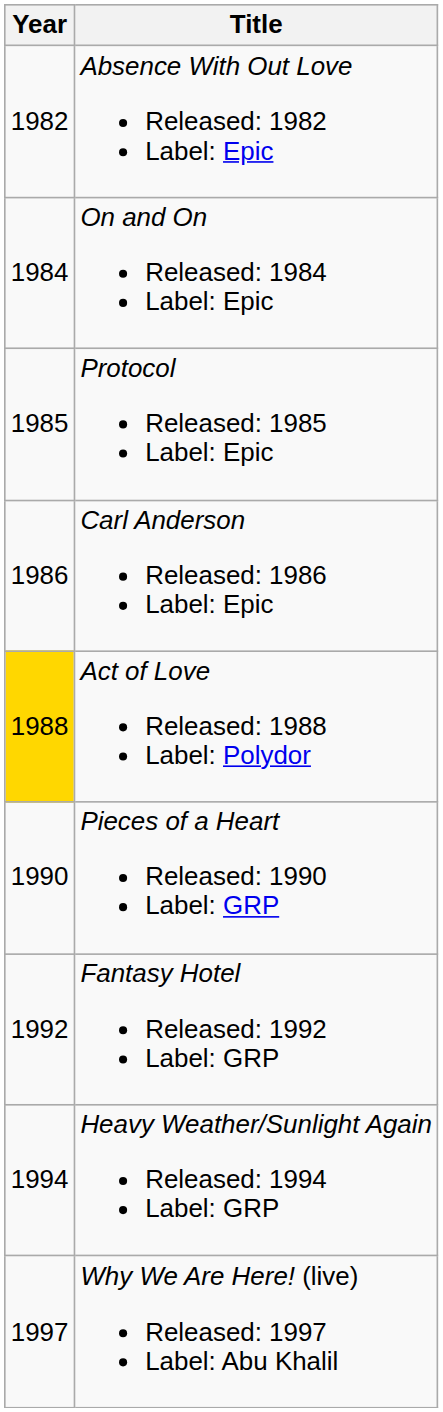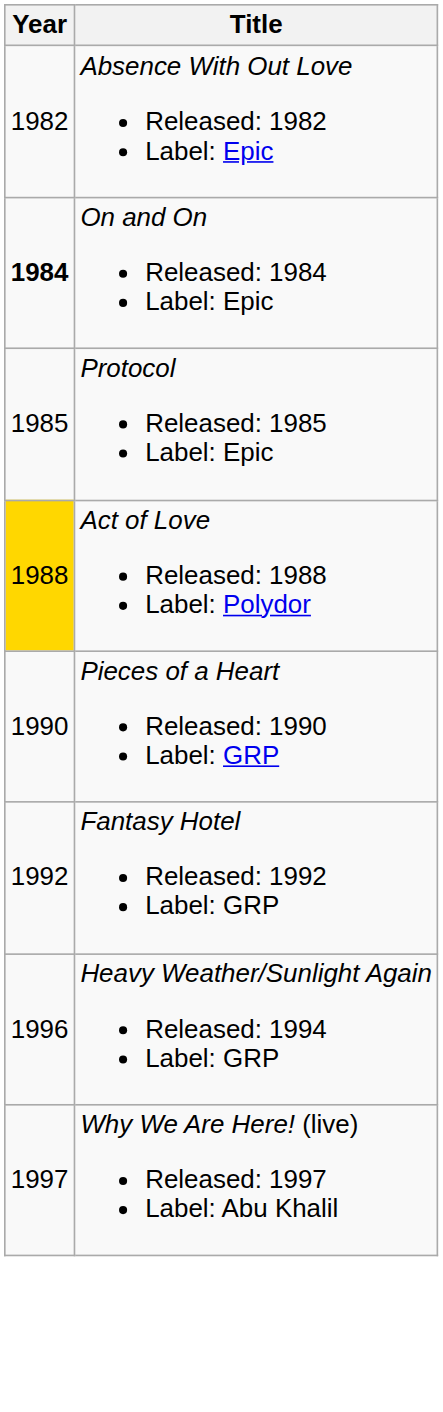On and On Released: 1984 Label: Epic | Year: normal -> bold
- row: 1986 | Carl Anderson Released: 1986 Label: Epic
Heavy Weather/Sunlight Again Released: 1994 Label: GRP | Year: 1994 -> 1996
